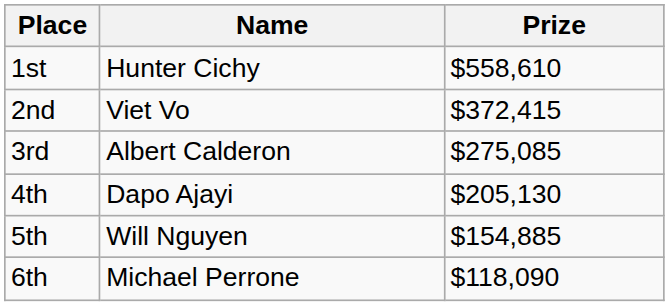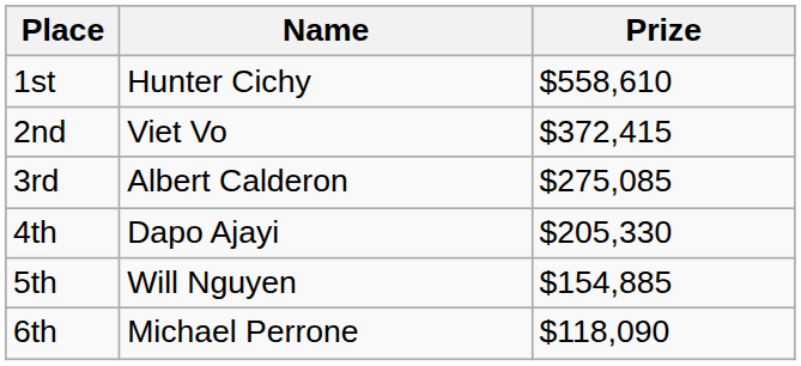4th | Prize: $205,130 -> $205,330
